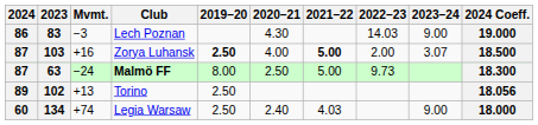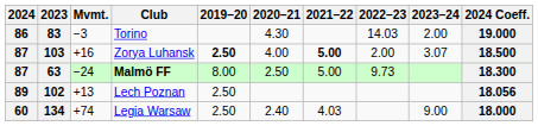83 | Club: Lech Poznan -> Torino
83 | 2023–24: 9.00 -> 2.00
102 | Club: Torino -> Lech Poznan
